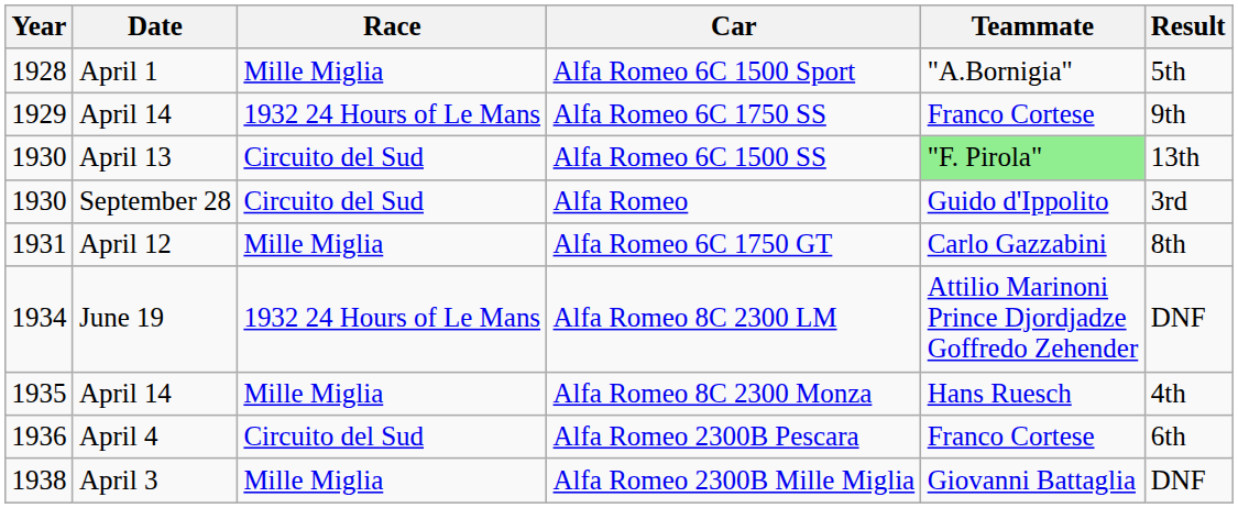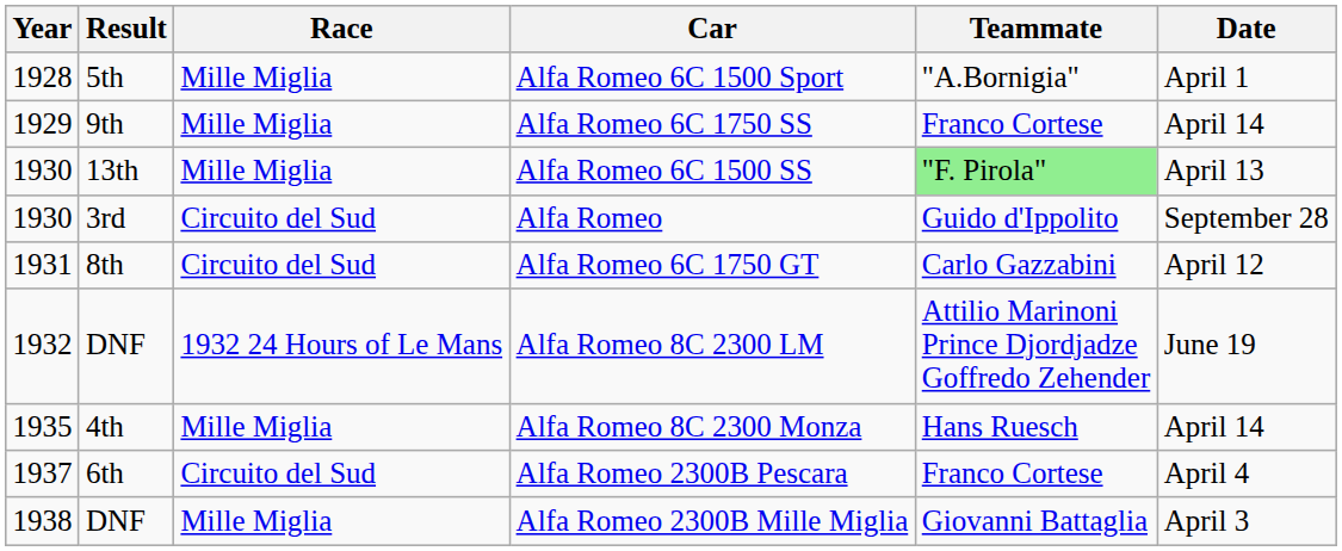columns swapped: Date <-> Result
Alfa Romeo 6C 1750 SS | Race: 1932 24 Hours of Le Mans -> Mille Miglia
Alfa Romeo 6C 1500 SS | Race: Circuito del Sud -> Mille Miglia
Alfa Romeo 6C 1750 GT | Race: Mille Miglia -> Circuito del Sud
Alfa Romeo 8C 2300 LM | Year: 1934 -> 1932
Alfa Romeo 2300B Pescara | Year: 1936 -> 1937
